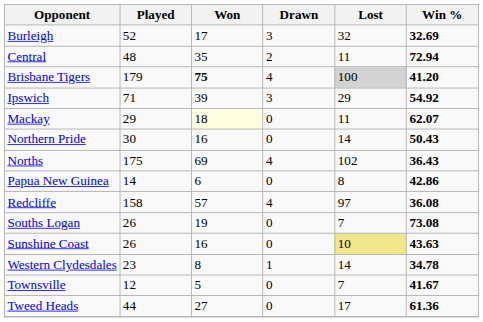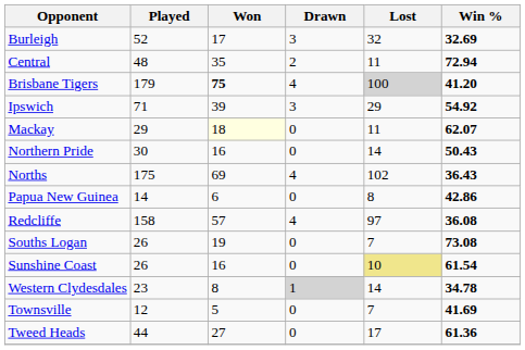Sunshine Coast | Win %: 43.63 -> 61.54
Western Clydesdales | Drawn: no background -> lightgrey background
Townsville | Win %: 41.67 -> 41.69
